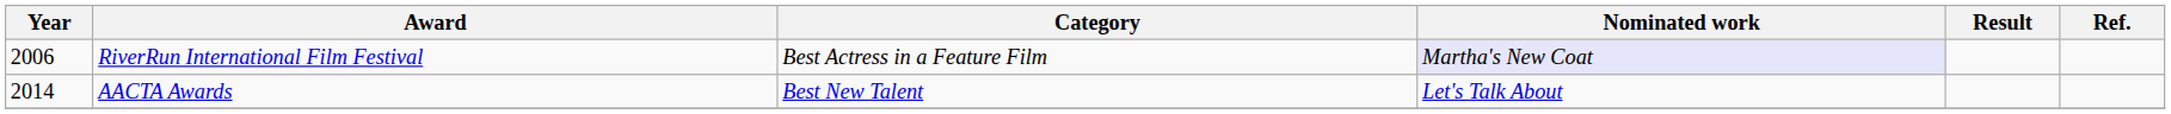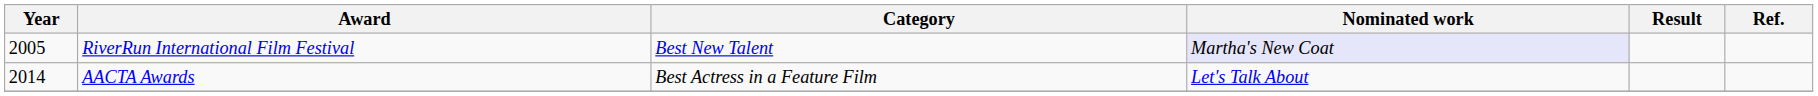RiverRun International Film Festival | Year: 2006 -> 2005
RiverRun International Film Festival | Category: Best Actress in a Feature Film -> Best New Talent
AACTA Awards | Category: Best New Talent -> Best Actress in a Feature Film
